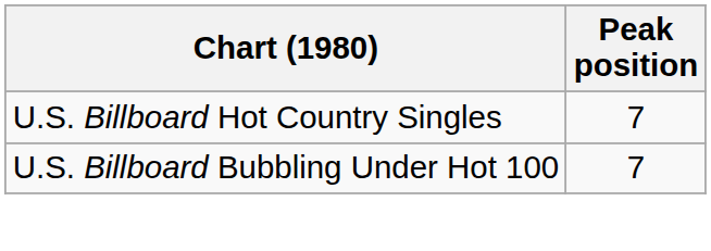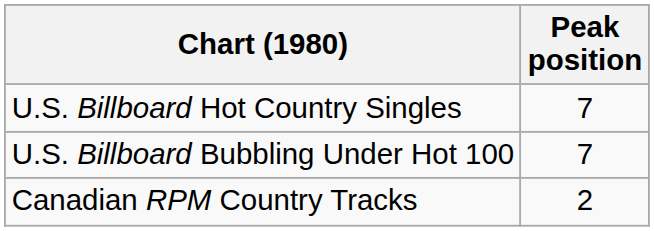+ row: Canadian RPM Country Tracks | 2
